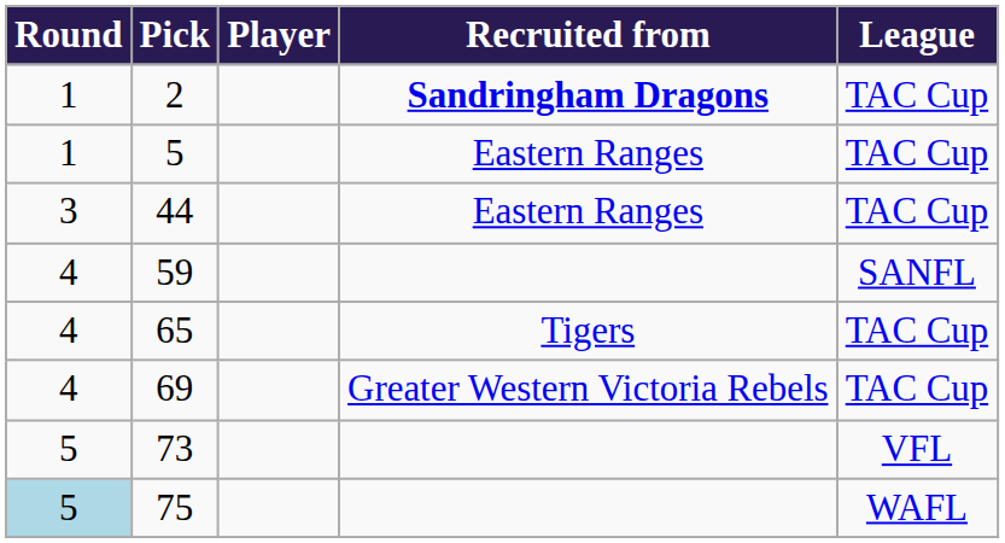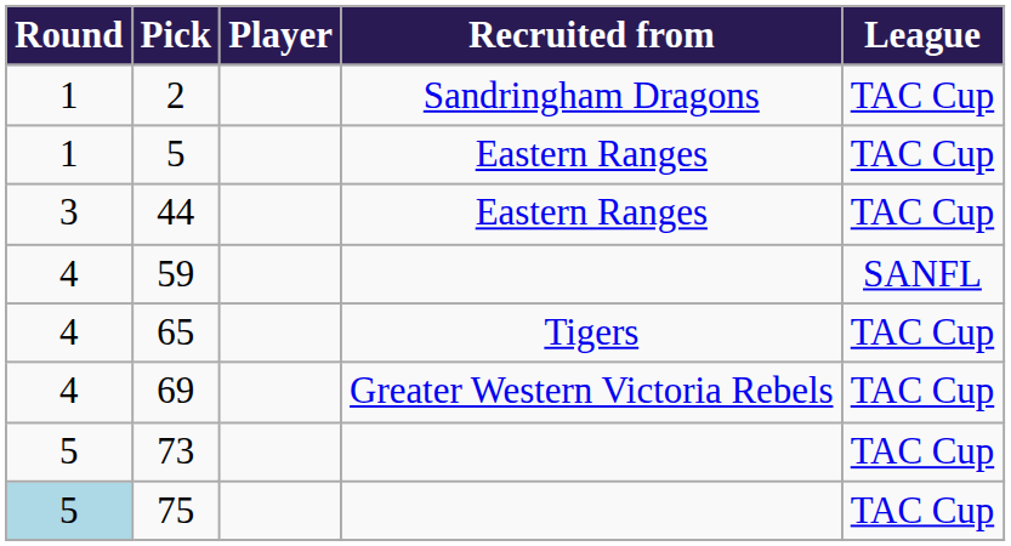2 | Recruited from: bold -> normal
73 | League: VFL -> TAC Cup
75 | League: WAFL -> TAC Cup
